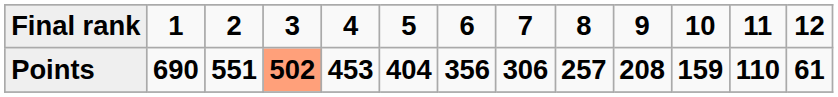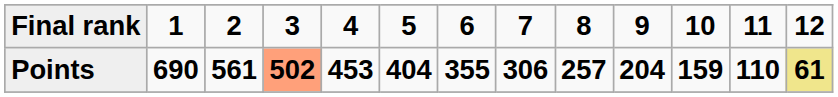Points | column 3: 551 -> 561
Points | column 7: 356 -> 355
Points | column 10: 208 -> 204
Points | column 13: no background -> khaki background
